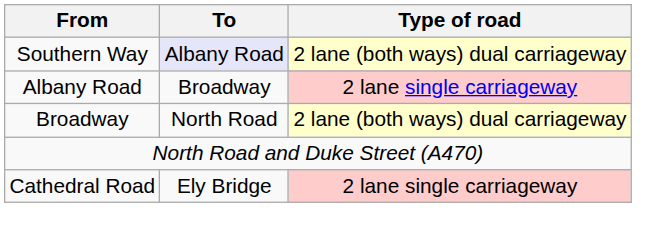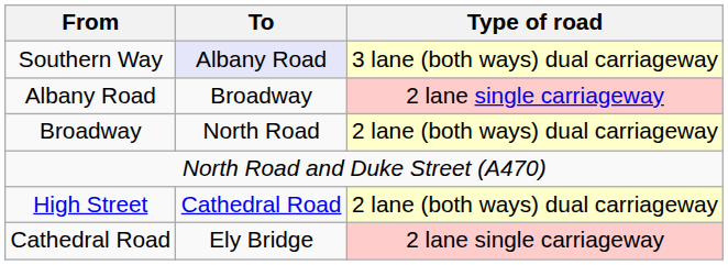Southern Way | Type of road: 2 lane (both ways) dual carriageway -> 3 lane (both ways) dual carriageway
+ row: High Street | Cathedral Road | 2 lane (both ways) dual carriageway
